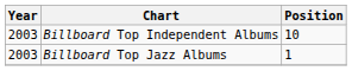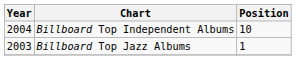Billboard Top Independent Albums | Year: 2003 -> 2004
